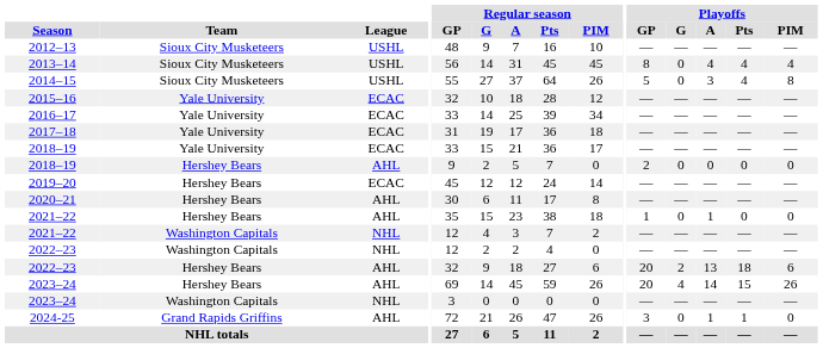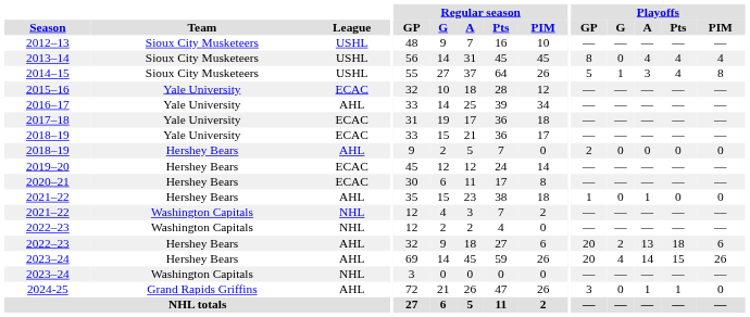2014–15 | Playoffs / G: 0 -> 1
2016–17 | League: ECAC -> AHL
2020–21 | League: AHL -> ECAC
